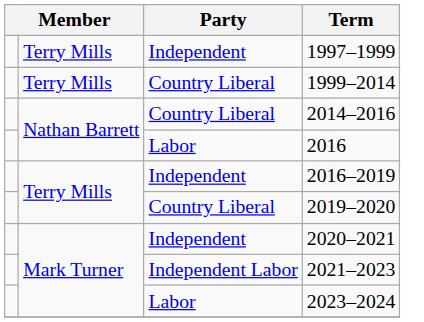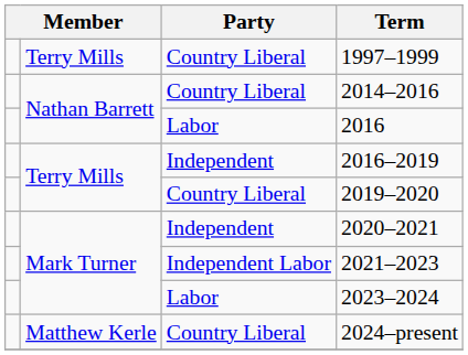1997–1999 | Party: Independent -> Country Liberal
- row: Terry Mills | Country Liberal | 1999–2014
+ row: Matthew Kerle | Country Liberal | 2024–present
